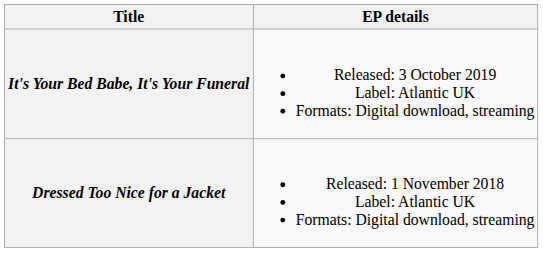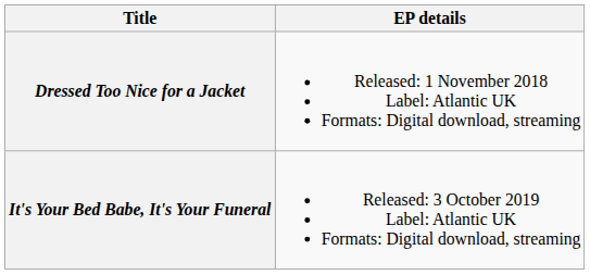rows swapped: Dressed Too Nice for a Jacket <-> It's Your Bed Babe, It's Your Funeral
